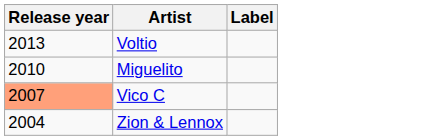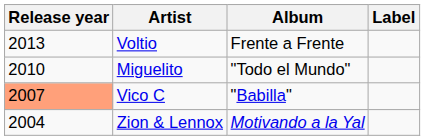+ column: Album | Frente a Frente | "Todo el Mundo" | "Babilla" | Motivando a la Yal
